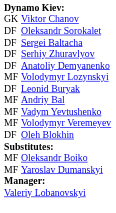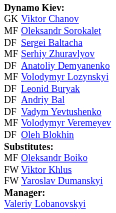Oleksandr Sorokalet | column 1: DF -> MF
Serhiy Zhuravlyov | column 1: DF -> MF
Andriy Bal | column 1: MF -> DF
Vadym Yevtushenko | column 1: MF -> DF
+ row: FW | Viktor Khlus
Yaroslav Dumanskyi | column 1: MF -> FW
